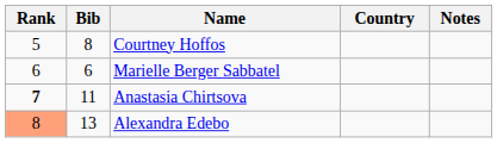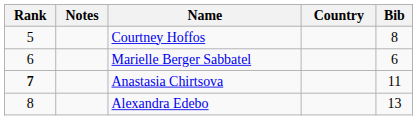columns swapped: Bib <-> Notes
Alexandra Edebo | Rank: lightsalmon background -> no background
